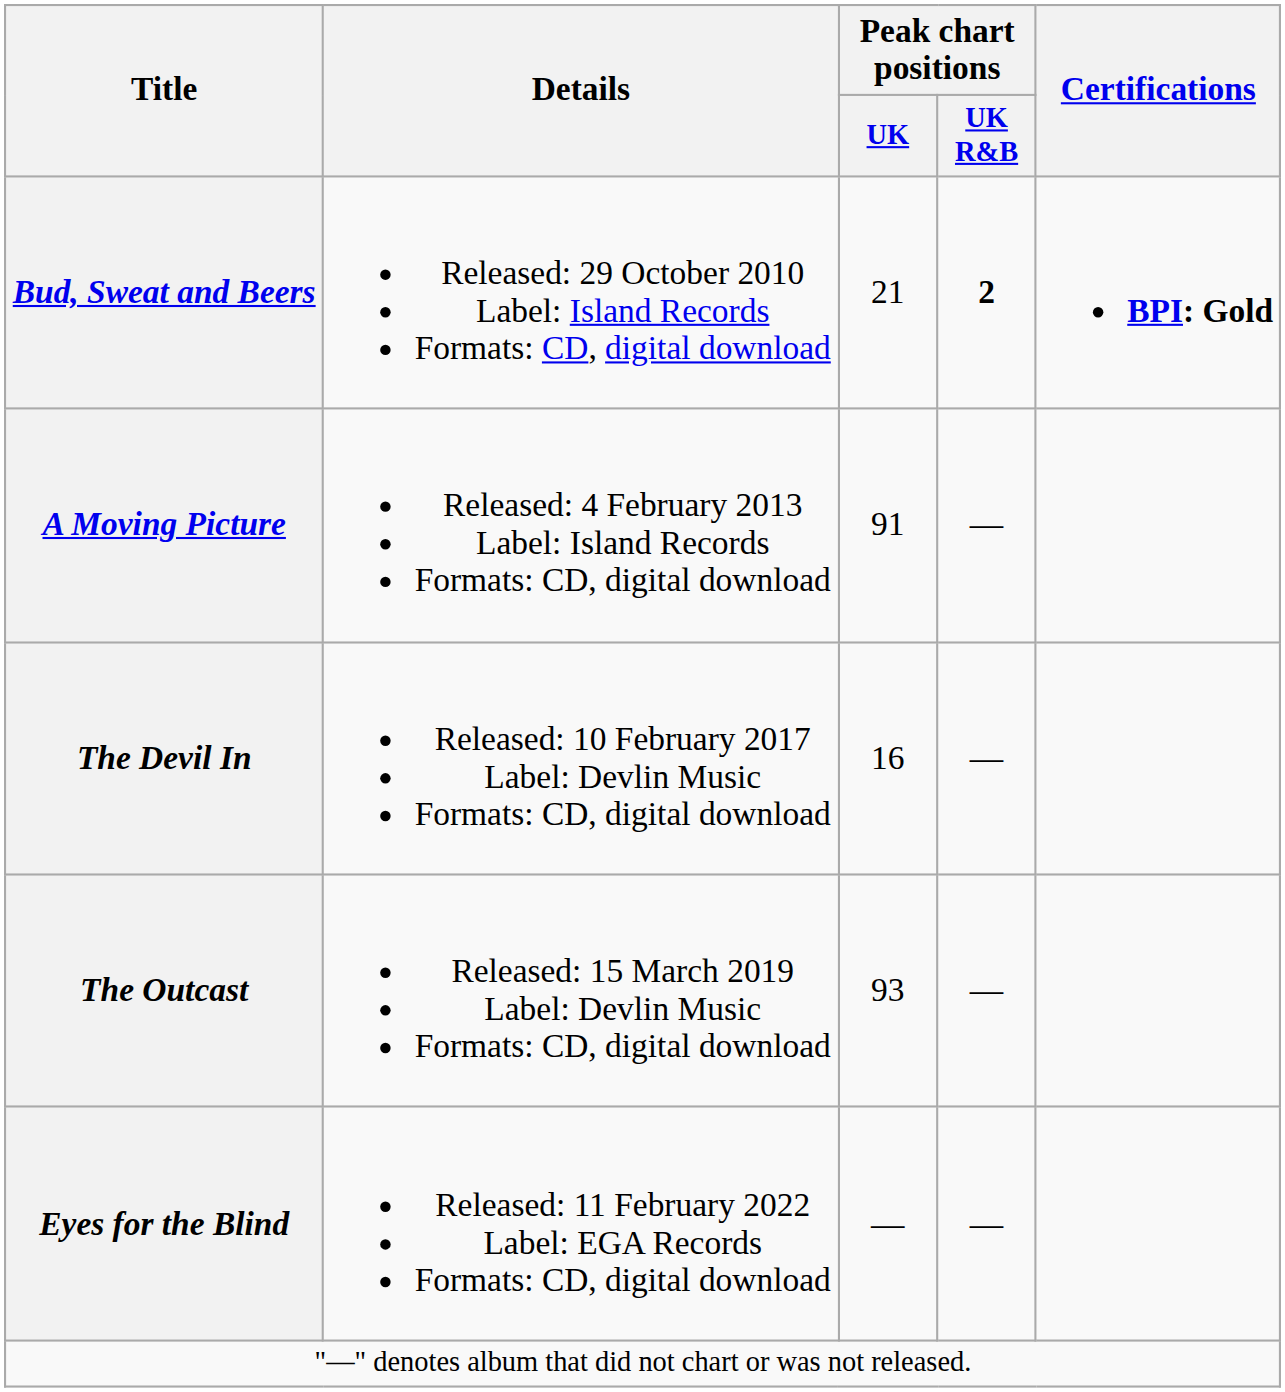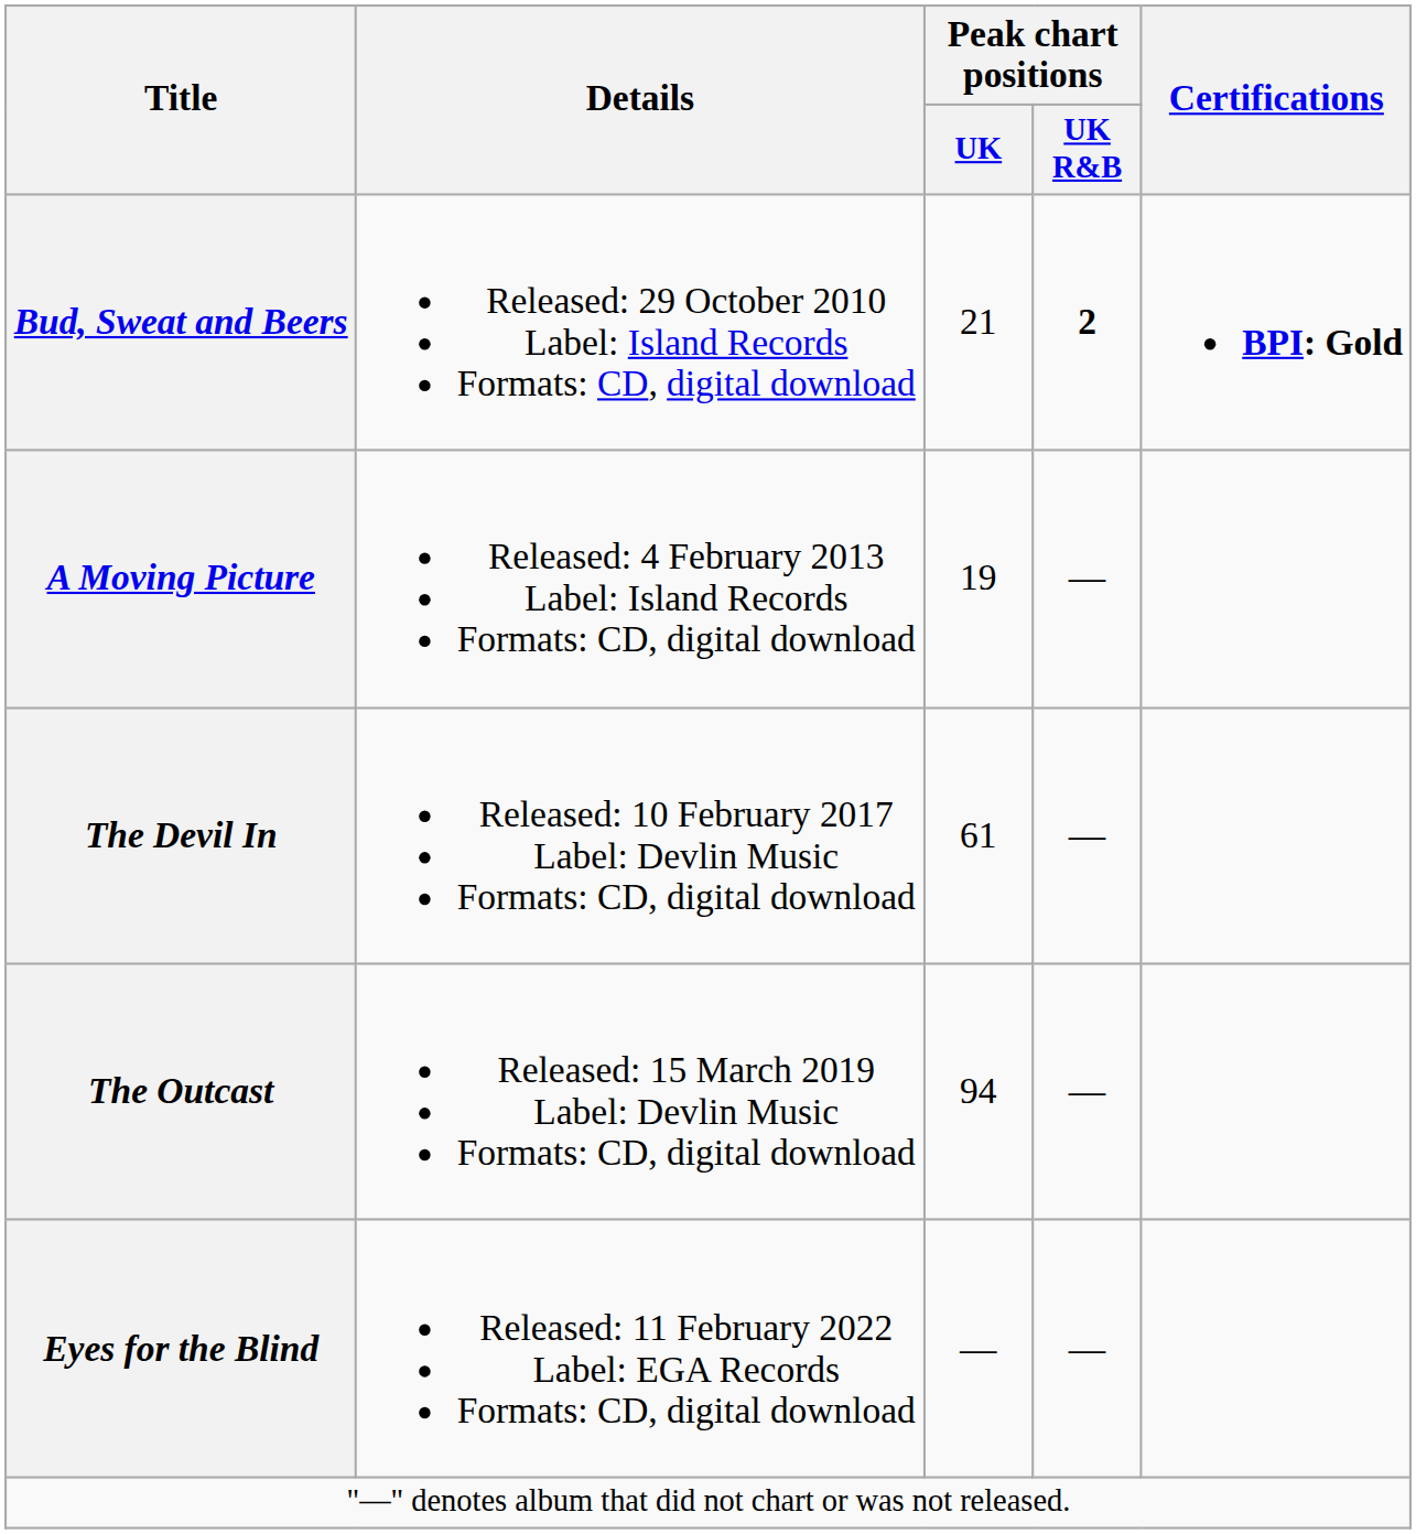A Moving Picture | Peak chart positions / UK: 91 -> 19
The Devil In | Peak chart positions / UK: 16 -> 61
The Outcast | Peak chart positions / UK: 93 -> 94
